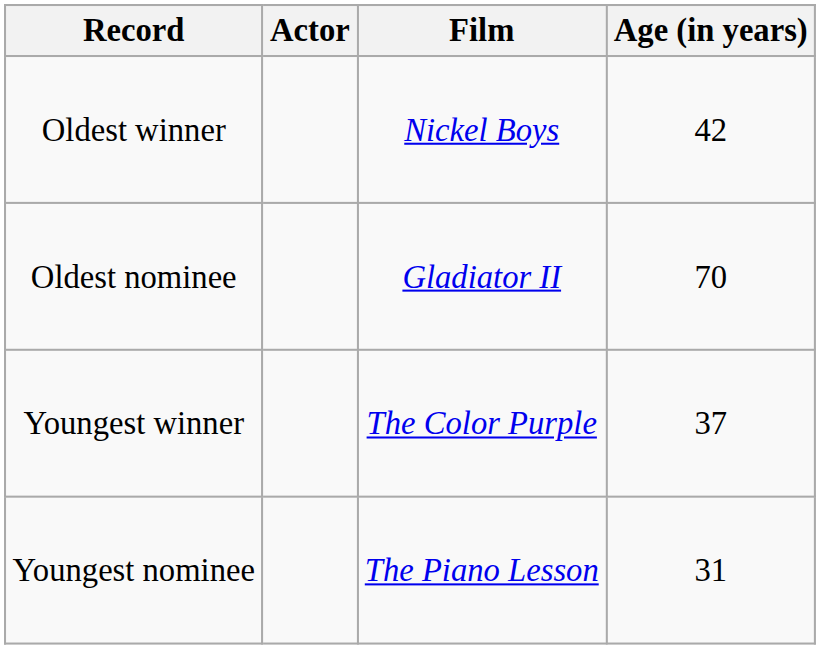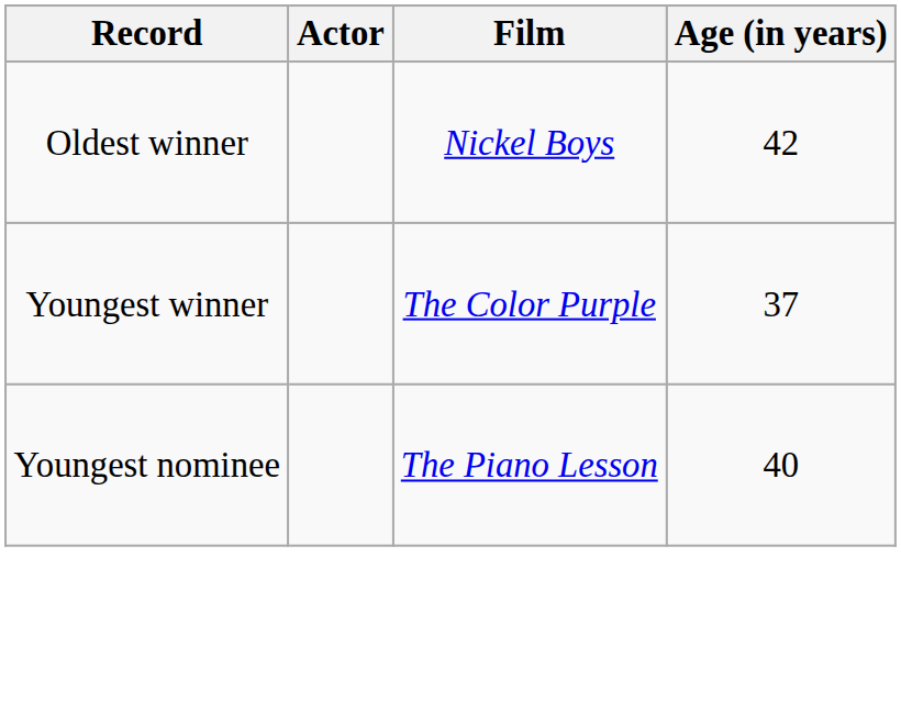- row: Oldest nominee | Gladiator II | 70
Youngest nominee | Age (in years): 31 -> 40
